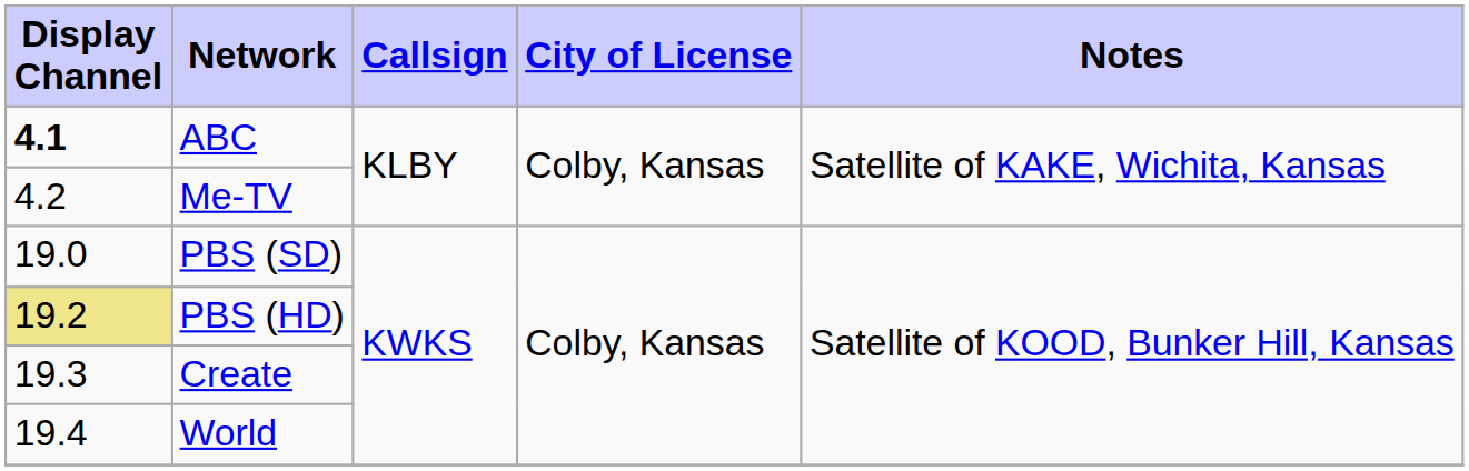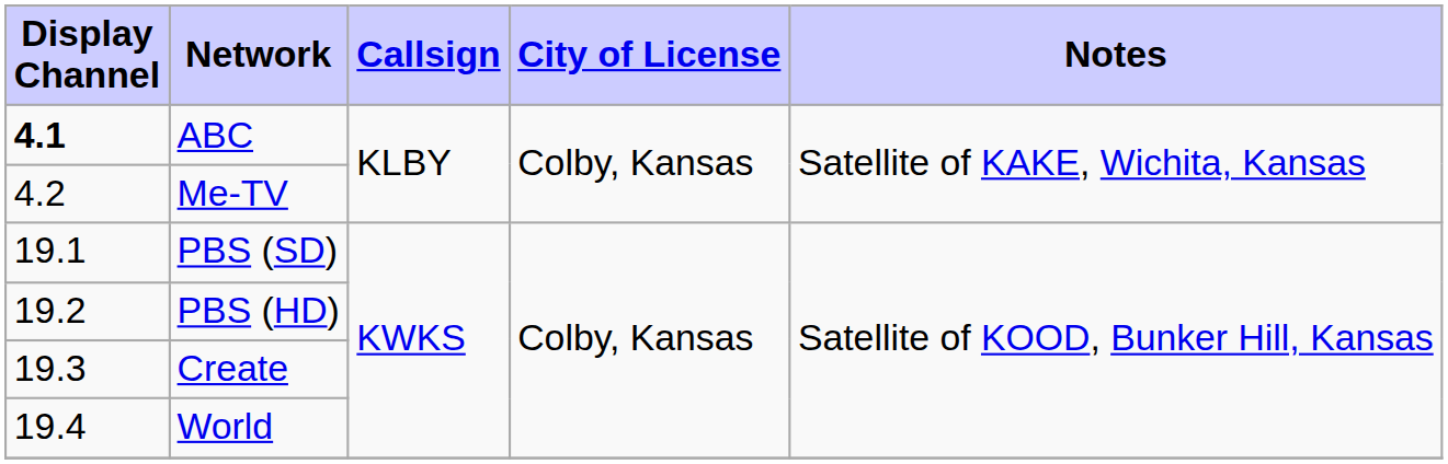PBS (SD) | Display Channel: 19.0 -> 19.1
PBS (HD) | Display Channel: khaki background -> no background
